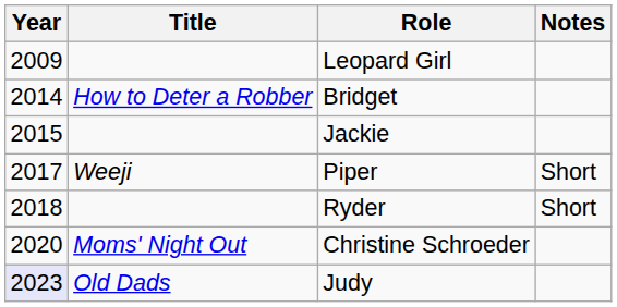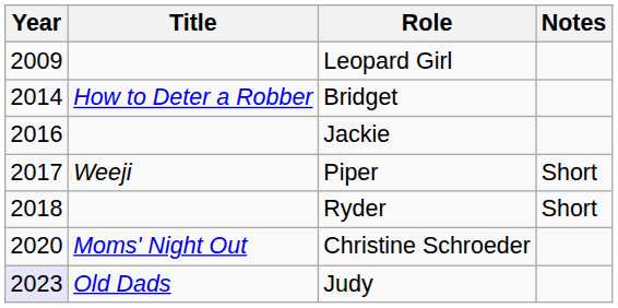Jackie | Year: 2015 -> 2016
